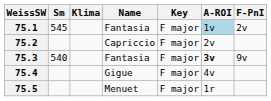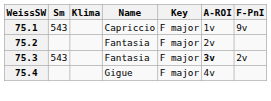75.1 | Sm: 545 -> 543
75.1 | Name: Fantasia -> Capriccio
75.1 | A-ROI: lightblue background -> no background
75.1 | F-PnI: 2v -> 9v
75.2 | Name: Capriccio -> Fantasia
75.3 | Sm: 540 -> 543
75.3 | F-PnI: 9v -> 2v
- row: 75.5 | Menuet | F major | 1r
